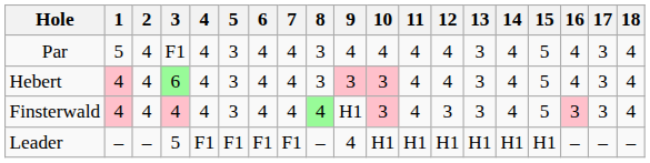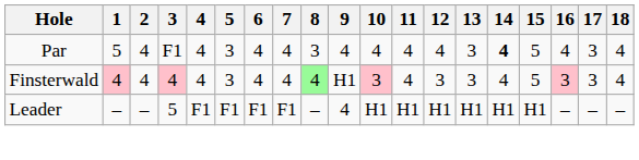Par | 14: normal -> bold
- row: Hebert | 4 | 4 | 6 | 4 | 3 | 4 | 4 | 3 | 3 | 3 | 4 | 4 | 3 | 4 | 5 | 4 | 3 | 4
